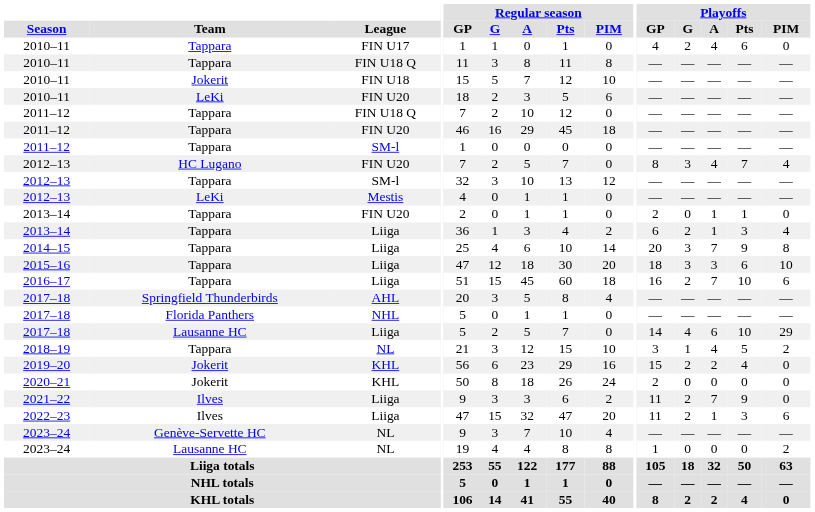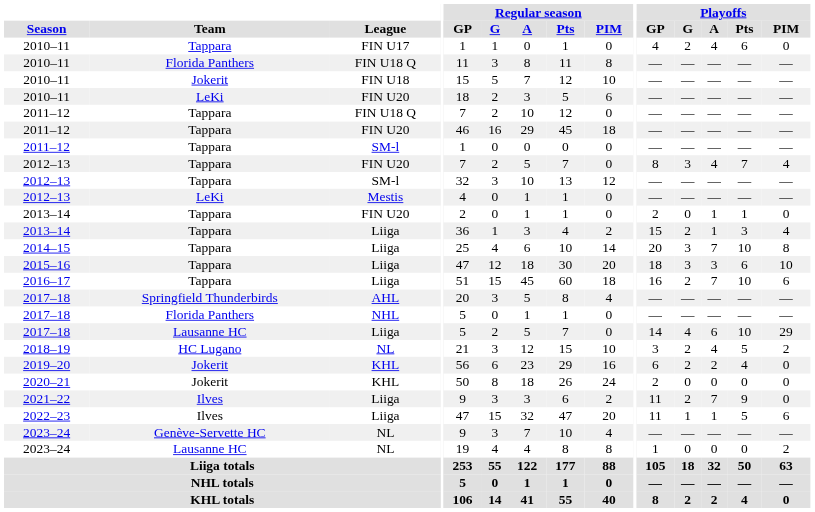2010–11 / FIN U18 Q | Team: Tappara -> Florida Panthers
2012–13 / FIN U20 | Team: HC Lugano -> Tappara
2013–14 / Liiga | Playoffs / GP: 6 -> 15
2014–15 | Playoffs / Pts: 9 -> 10
2018–19 | Team: Tappara -> HC Lugano
2018–19 | Playoffs / G: 1 -> 2
2019–20 | Playoffs / GP: 15 -> 6
2022–23 | Playoffs / G: 2 -> 1
2022–23 | Playoffs / Pts: 3 -> 5
